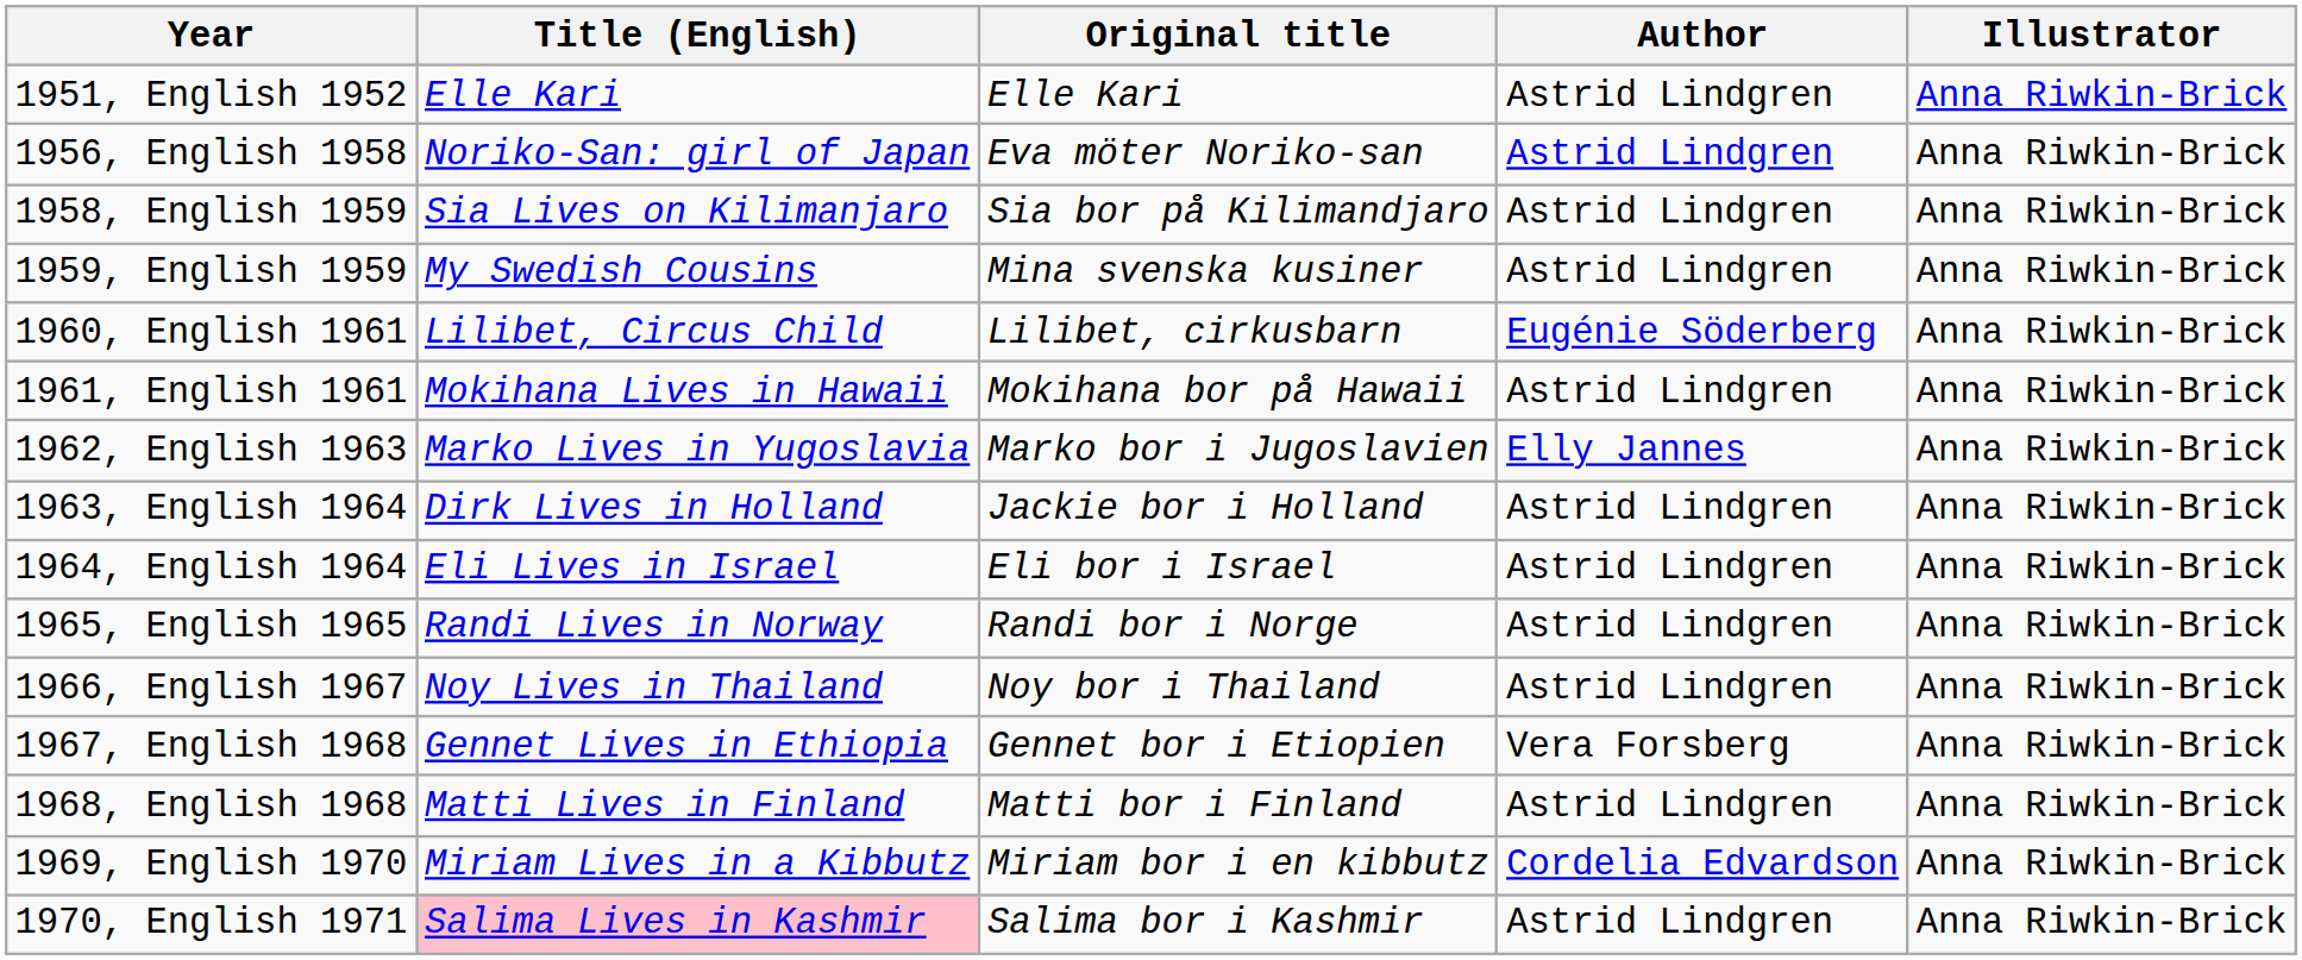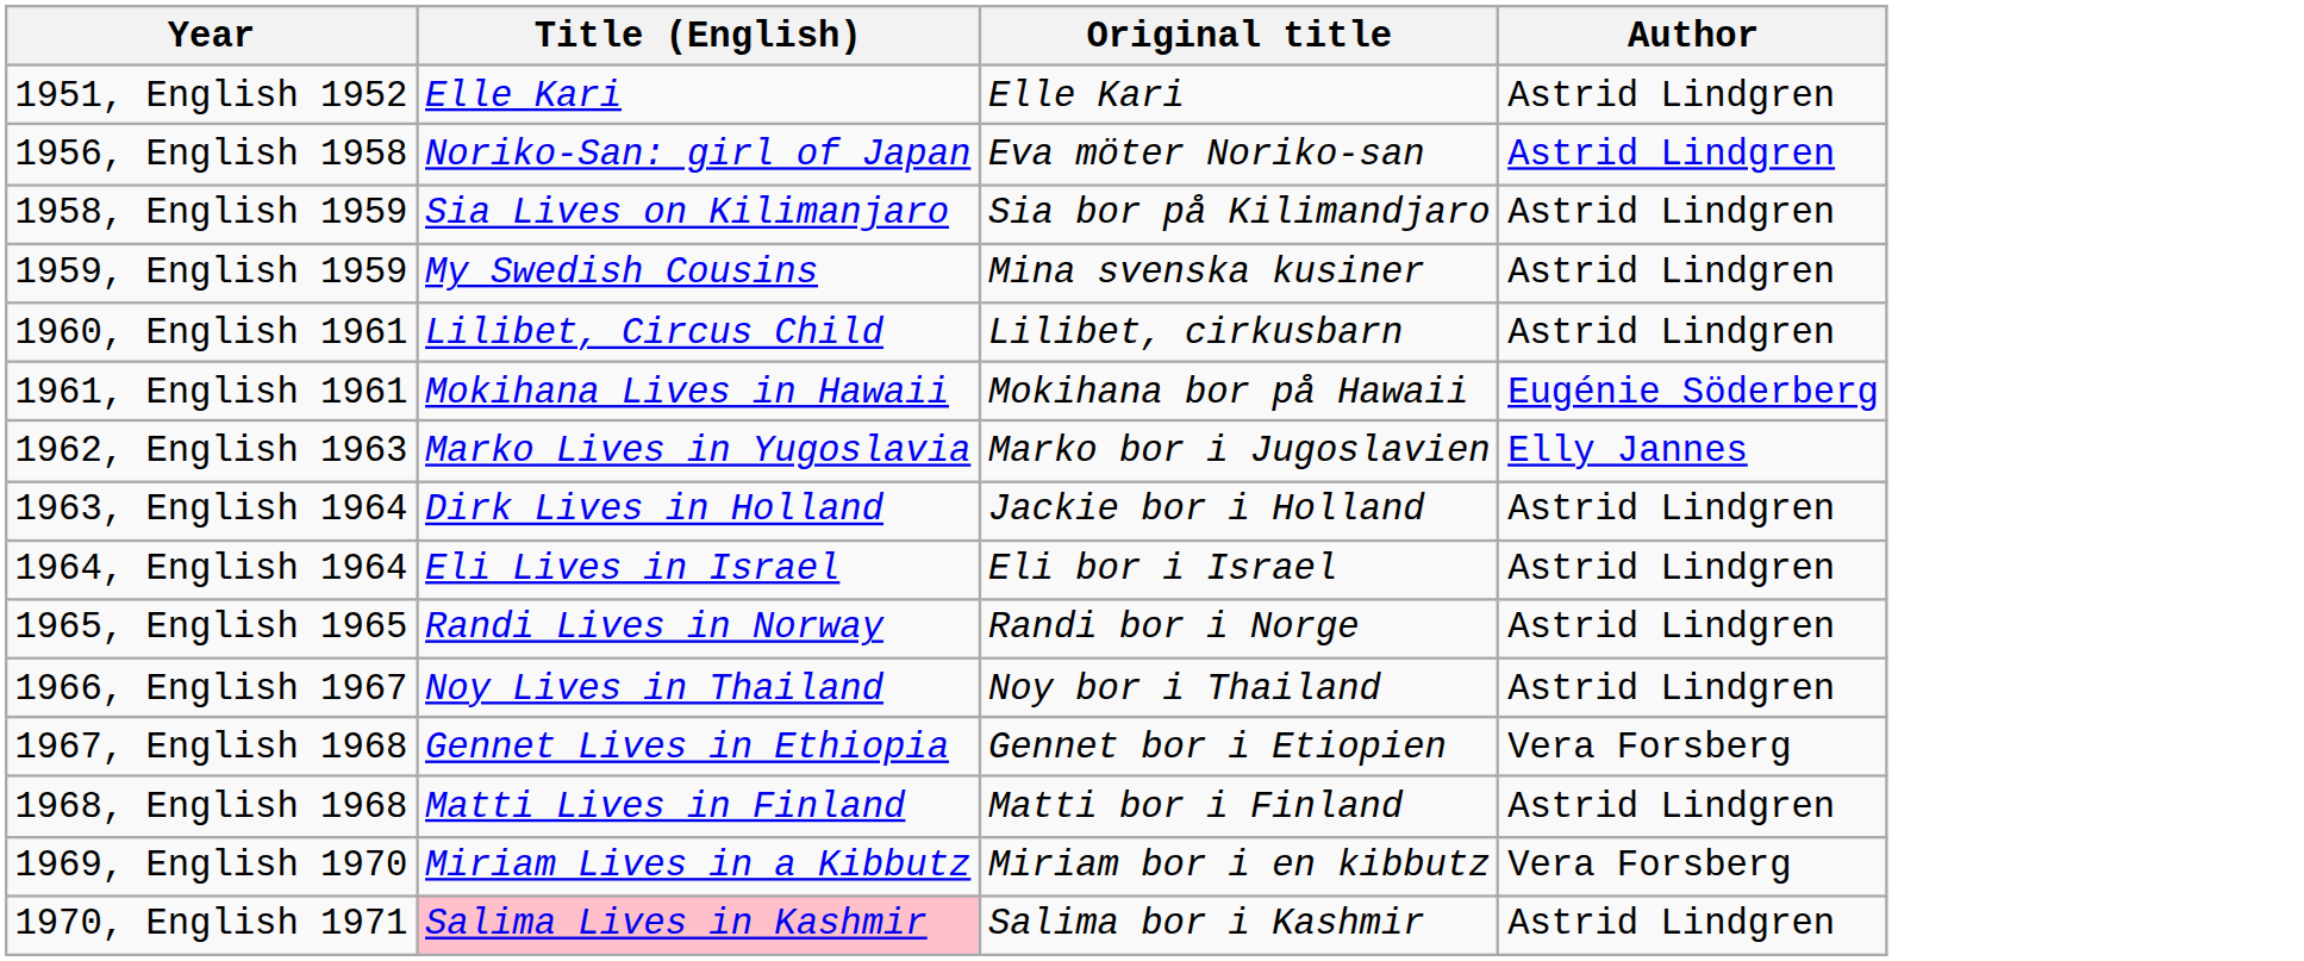- column: Illustrator | Anna Riwkin-Brick | Anna Riwkin-Brick | Anna Riwkin-Brick | Anna Riwkin-Brick | Anna Riwkin-Brick | Anna Riwkin-Brick | Anna Riwkin-Brick | Anna Riwkin-Brick | Anna Riwkin-Brick | Anna Riwkin-Brick | Anna Riwkin-Brick | Anna Riwkin-Brick | Anna Riwkin-Brick | Anna Riwkin-Brick | Anna Riwkin-Brick
1960, English 1961 | Author: Eugénie Söderberg -> Astrid Lindgren
1961, English 1961 | Author: Astrid Lindgren -> Eugénie Söderberg
1969, English 1970 | Author: Cordelia Edvardson -> Vera Forsberg
